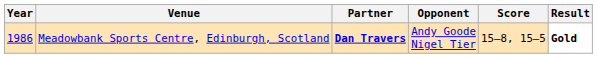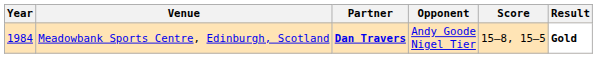Meadowbank Sports Centre, Edinburgh, Scotland | Year: 1986 -> 1984
